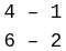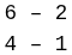rows swapped: 4 – 1 <-> 6 – 2
